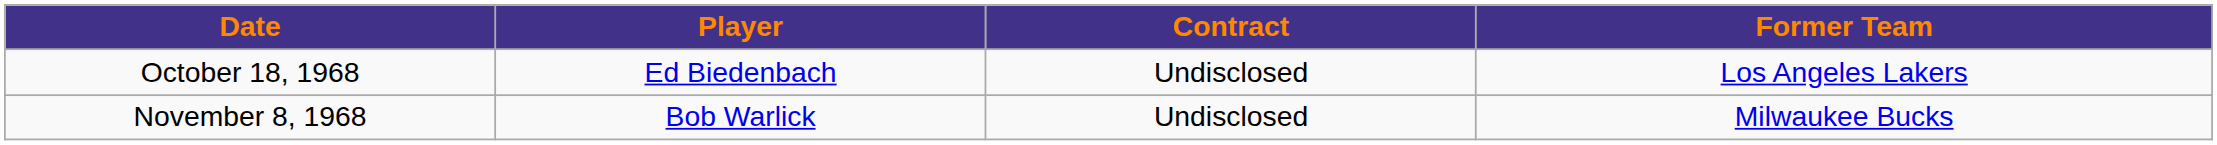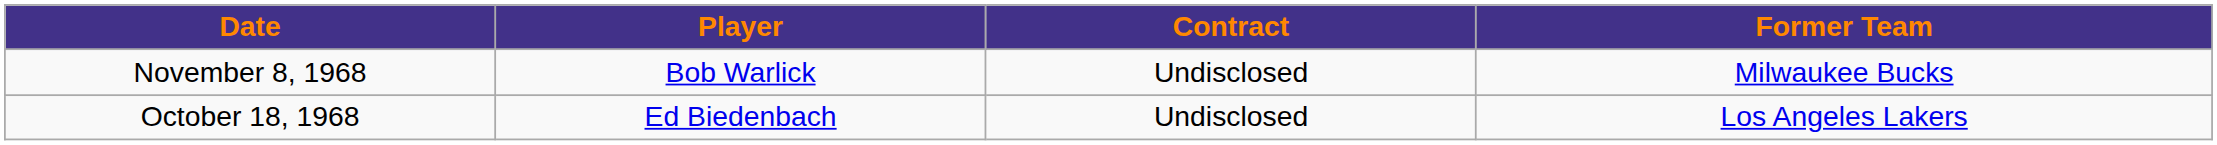rows swapped: October 18, 1968 <-> November 8, 1968
